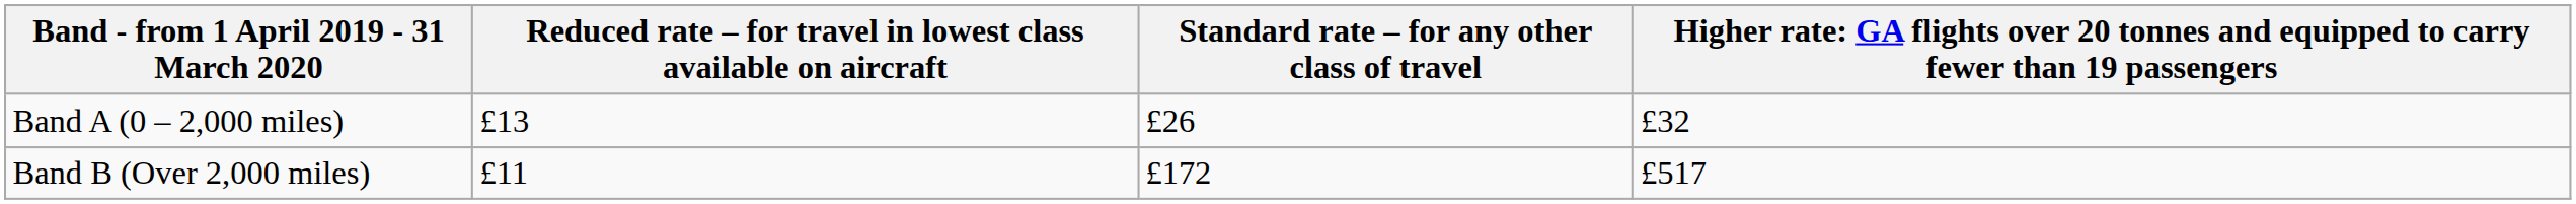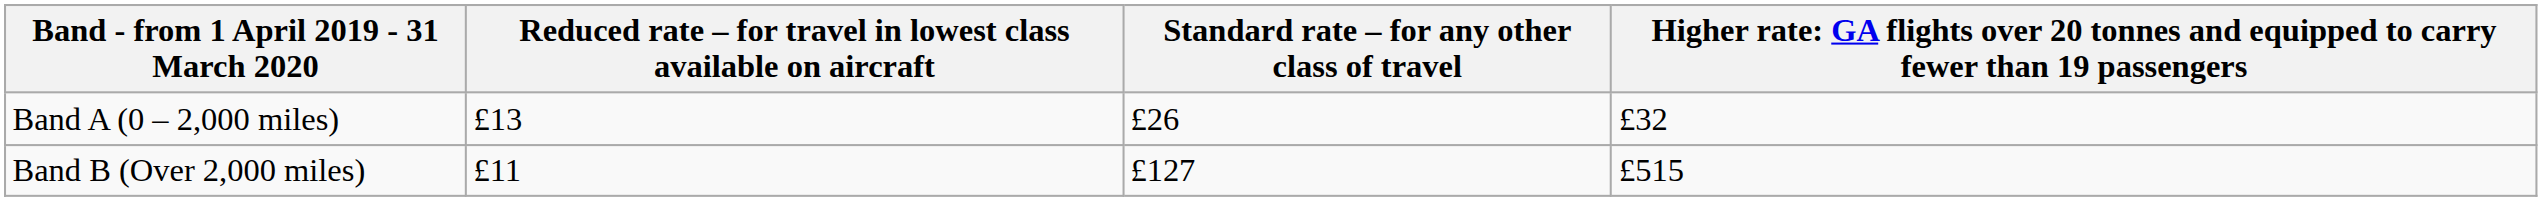Band B (Over 2,000 miles) | Standard rate – for any other class of travel: £172 -> £127
Band B (Over 2,000 miles) | column 4: £517 -> £515
